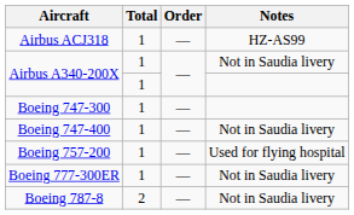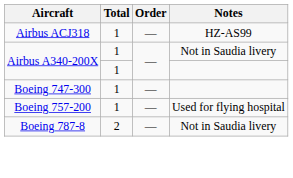- row: Boeing 747-400 | 1 | — | Not in Saudia livery
- row: Boeing 777-300ER | 1 | — | Not in Saudia livery
